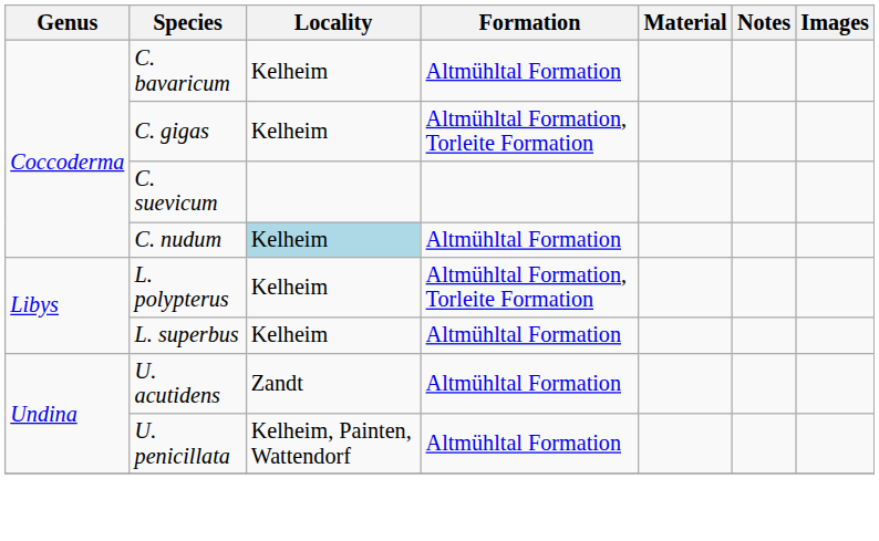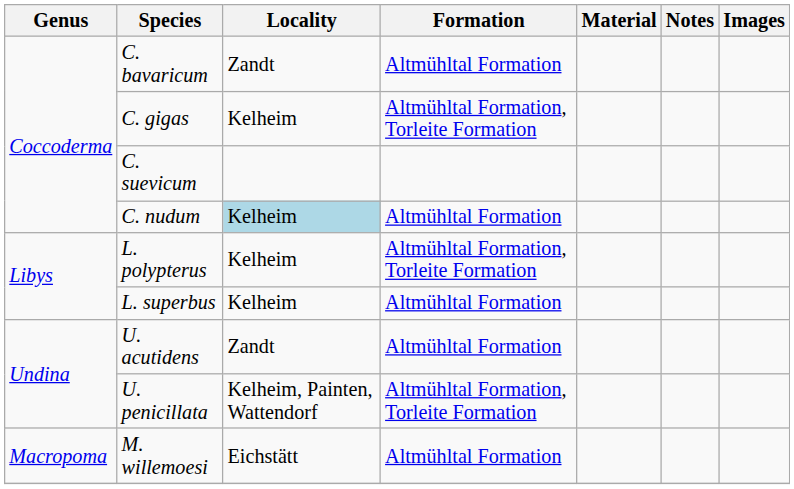C. bavaricum | Locality: Kelheim -> Zandt
U. penicillata | Formation: Altmühltal Formation -> Altmühltal Formation, Torleite Formation
+ row: Macropoma | M. willemoesi | Eichstätt | Altmühltal Formation
